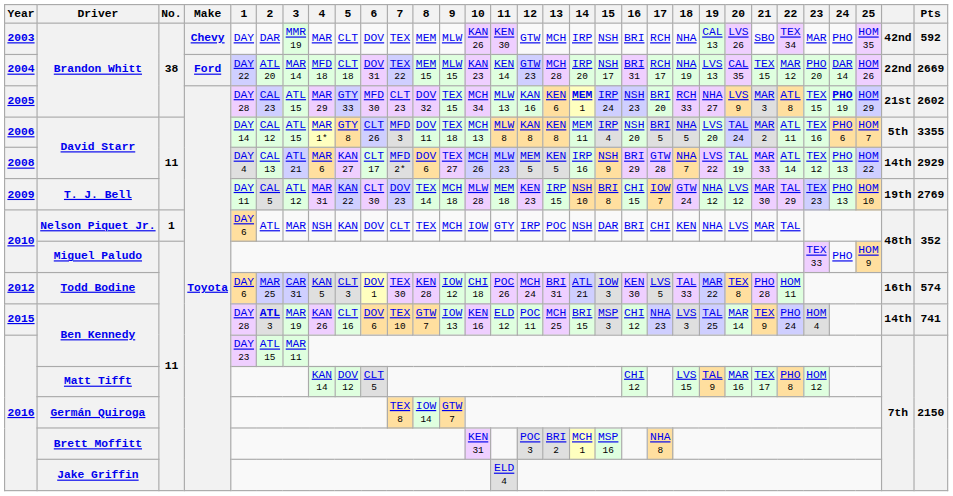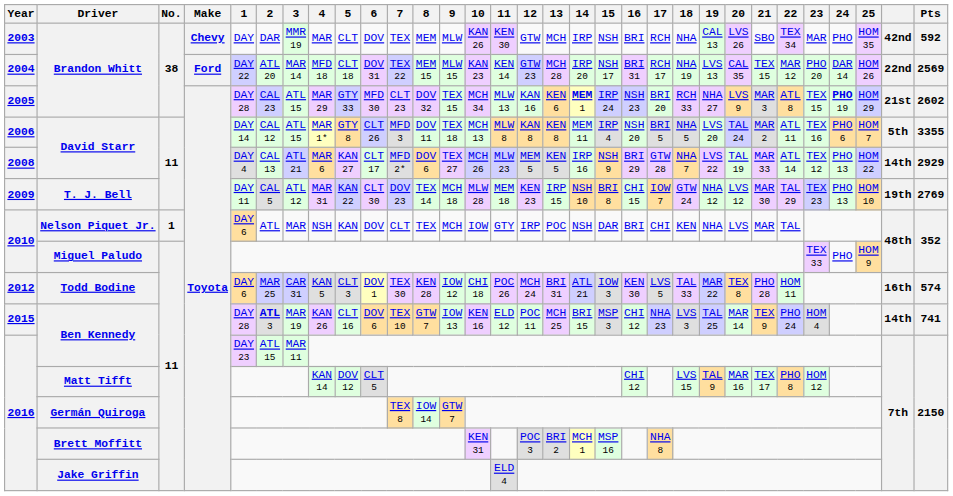2004 / Brandon Whitt | Pts: 2669 -> 2569
